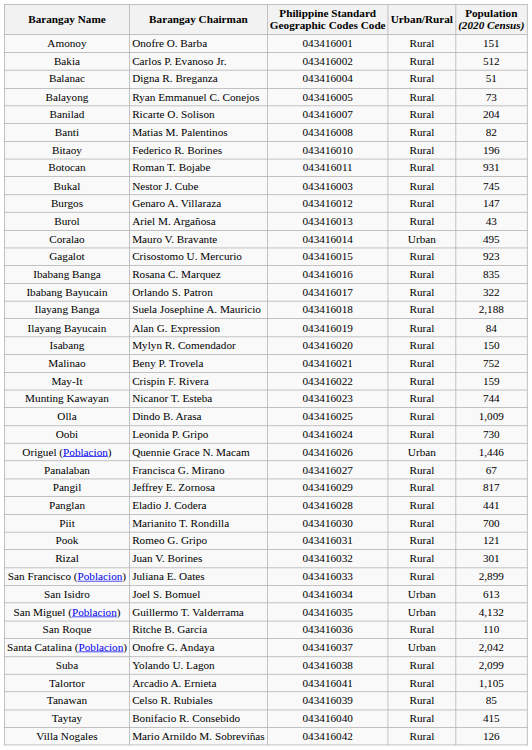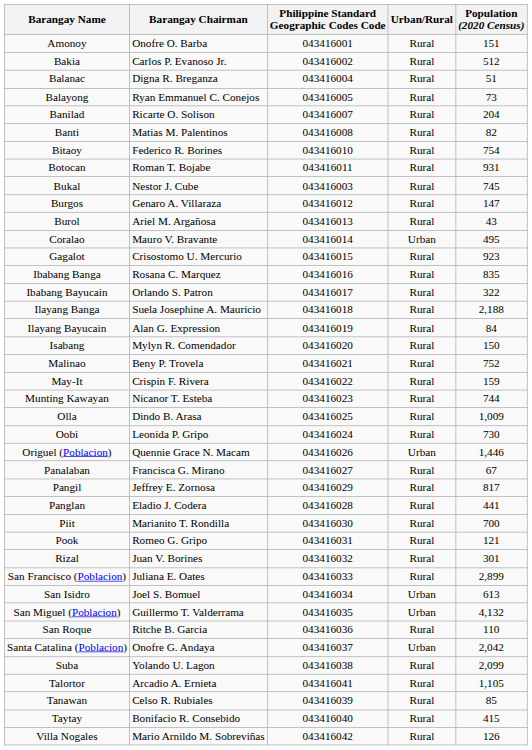Bitaoy | Population (2020 Census): 196 -> 754
